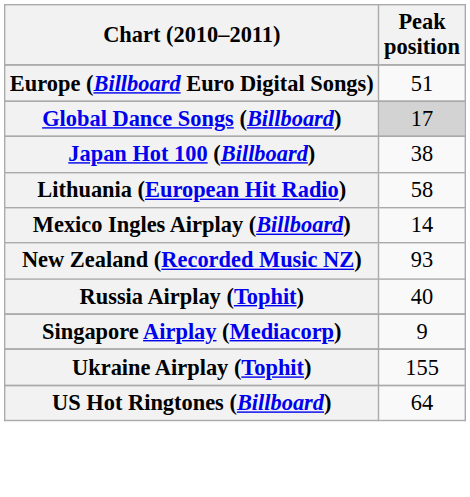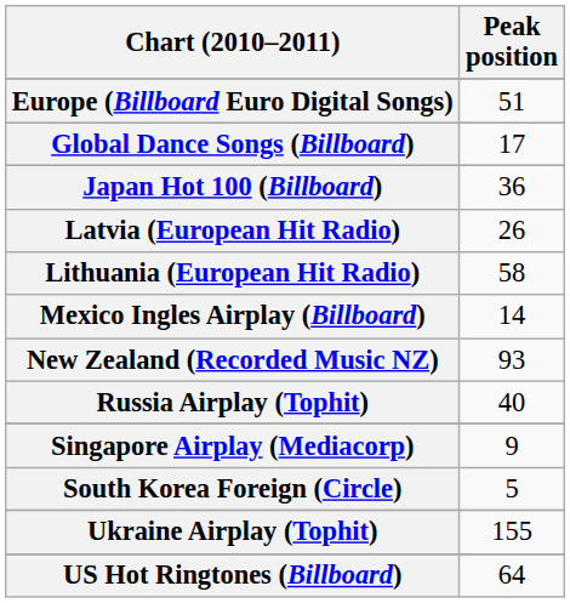Global Dance Songs (Billboard) | Peak position: lightgrey background -> no background
Japan Hot 100 (Billboard) | Peak position: 38 -> 36
+ row: Latvia (European Hit Radio) | 26
+ row: South Korea Foreign (Circle) | 5
